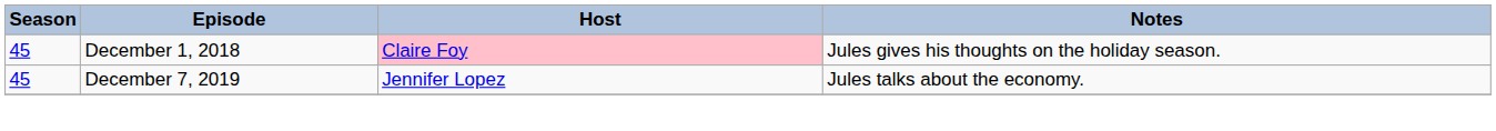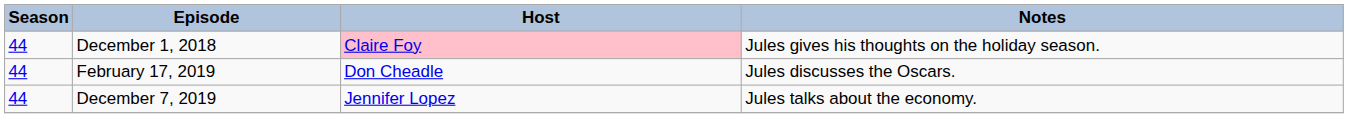December 1, 2018 | Season: 45 -> 44
+ row: 44 | February 17, 2019 | Don Cheadle | Jules discusses the Oscars.
December 7, 2019 | Season: 45 -> 44
